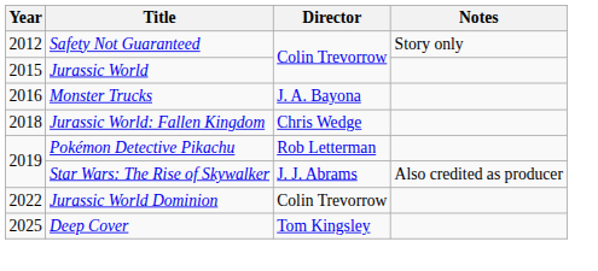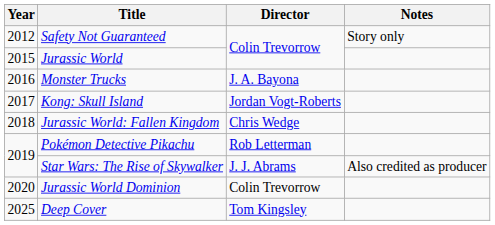+ row: 2017 | Kong: Skull Island | Jordan Vogt-Roberts
Jurassic World Dominion | Year: 2022 -> 2020
